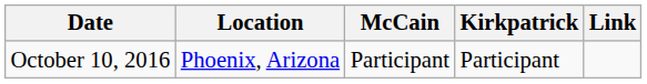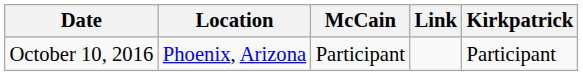columns swapped: Kirkpatrick <-> Link
